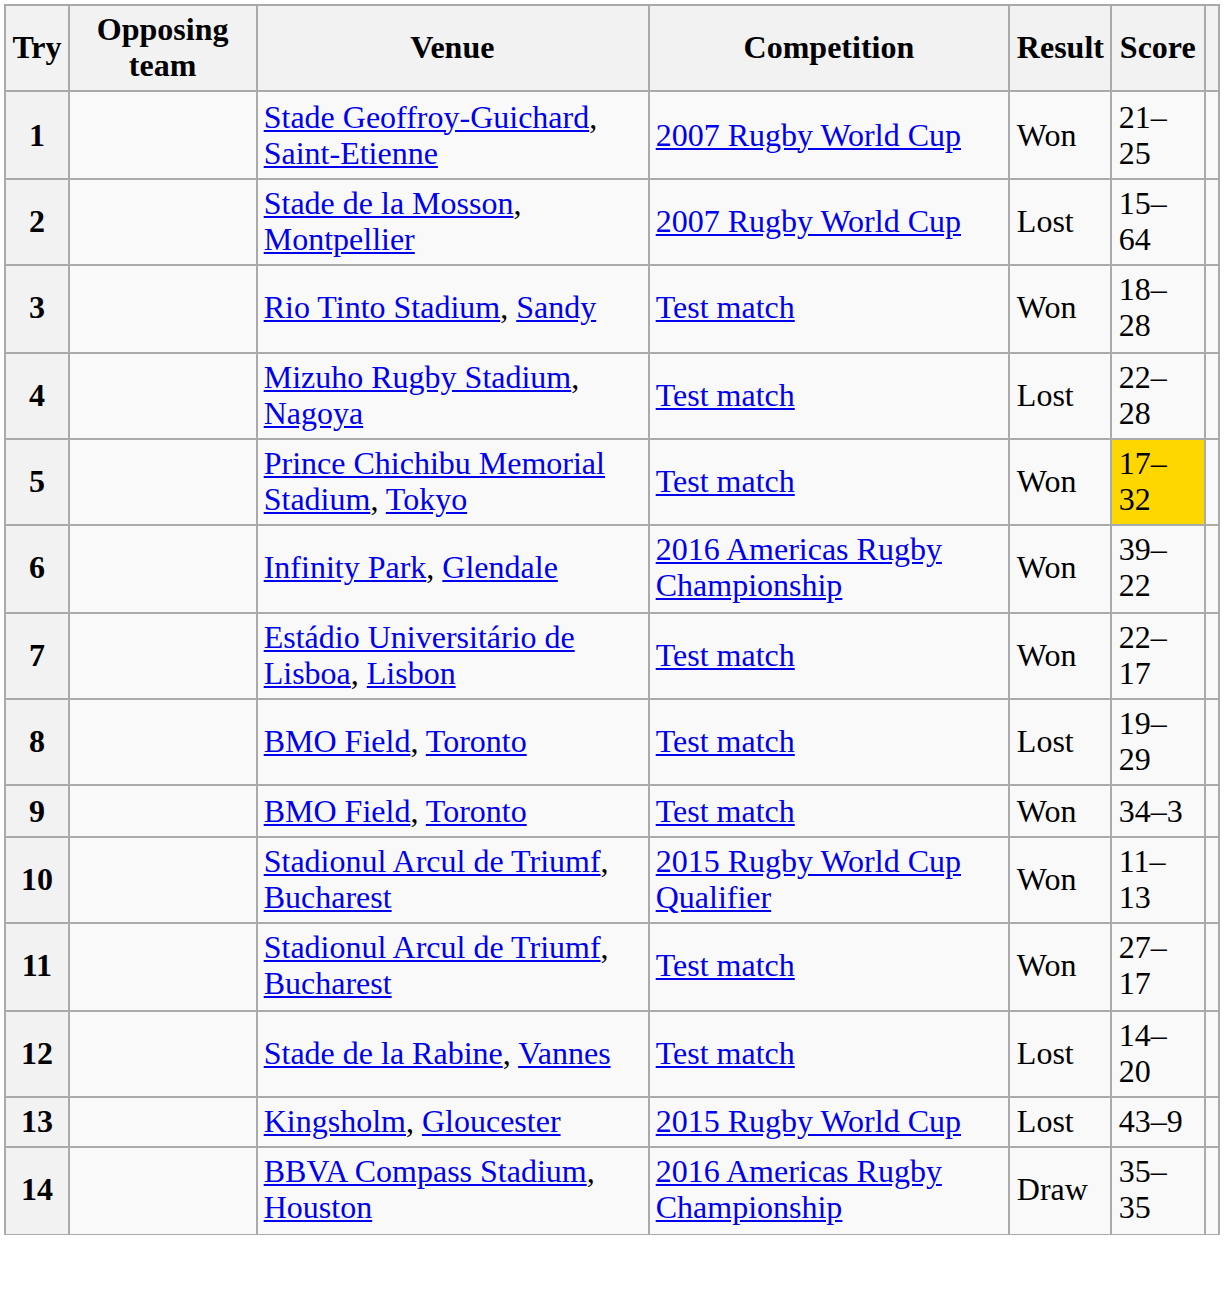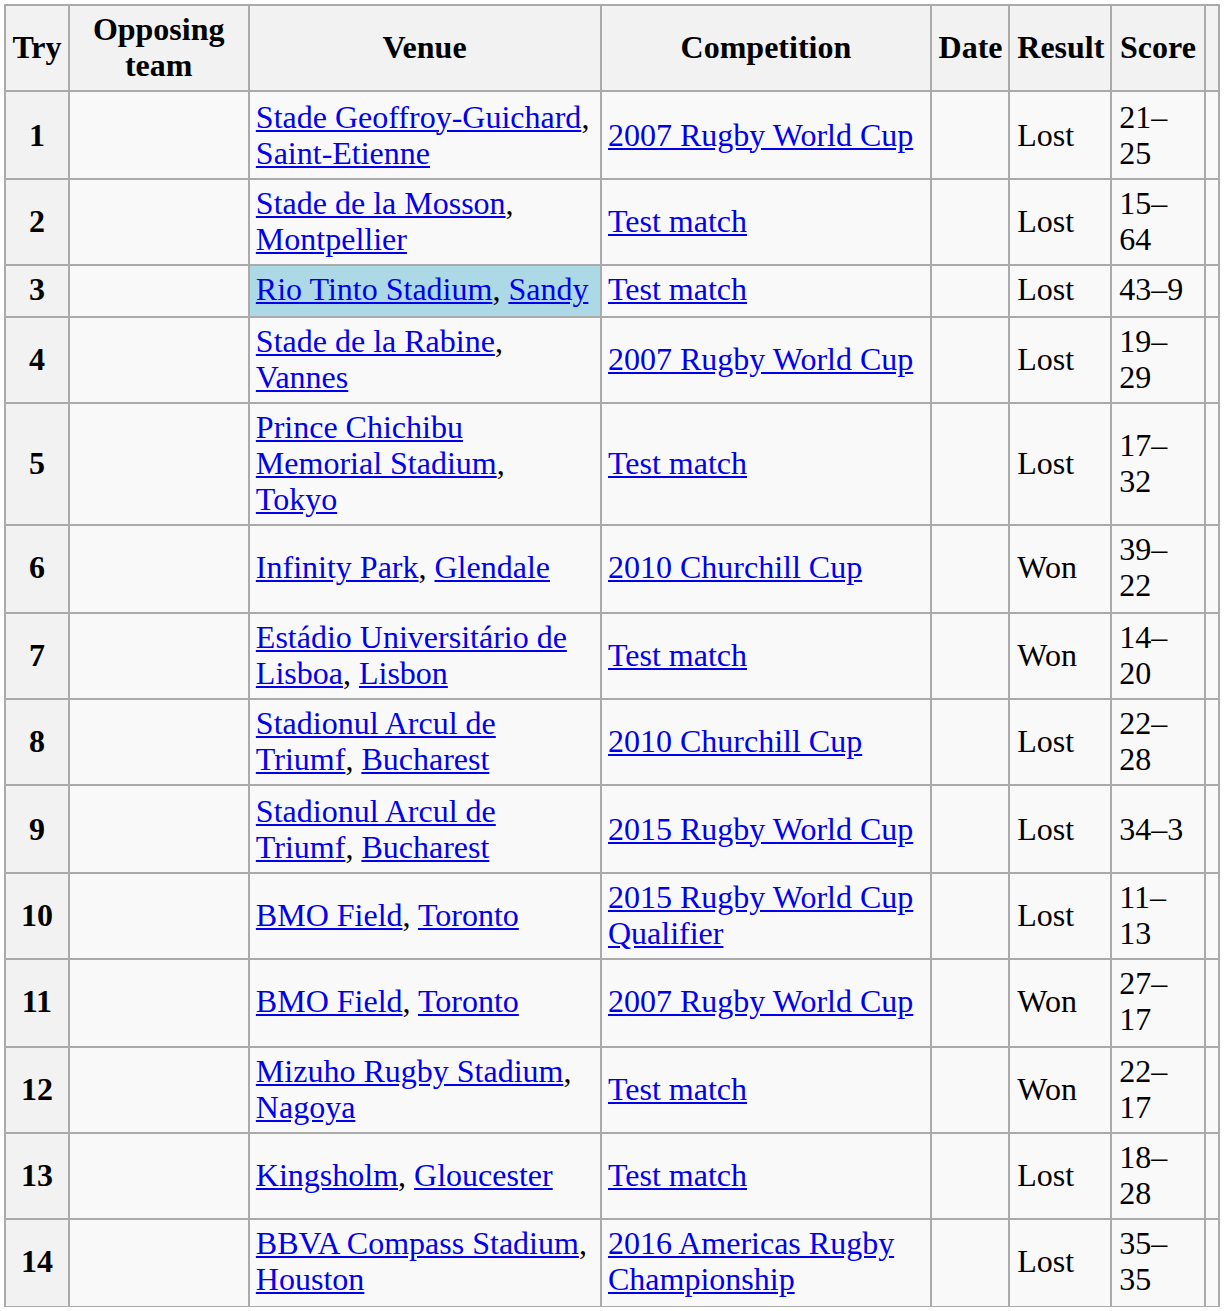+ column: Date
1 | Result: Won -> Lost
2 | Competition: 2007 Rugby World Cup -> Test match
3 | Venue: no background -> lightblue background
3 | Result: Won -> Lost
3 | Score: 18–28 -> 43–9
4 | Venue: Mizuho Rugby Stadium, Nagoya -> Stade de la Rabine, Vannes
4 | Competition: Test match -> 2007 Rugby World Cup
4 | Score: 22–28 -> 19–29
5 | Result: Won -> Lost
5 | Score: gold background -> no background
6 | Competition: 2016 Americas Rugby Championship -> 2010 Churchill Cup
7 | Score: 22–17 -> 14–20
8 | Venue: BMO Field, Toronto -> Stadionul Arcul de Triumf, Bucharest
8 | Competition: Test match -> 2010 Churchill Cup
8 | Score: 19–29 -> 22–28
9 | Venue: BMO Field, Toronto -> Stadionul Arcul de Triumf, Bucharest
9 | Competition: Test match -> 2015 Rugby World Cup
9 | Result: Won -> Lost
10 | Venue: Stadionul Arcul de Triumf, Bucharest -> BMO Field, Toronto
10 | Result: Won -> Lost
11 | Venue: Stadionul Arcul de Triumf, Bucharest -> BMO Field, Toronto
11 | Competition: Test match -> 2007 Rugby World Cup
12 | Venue: Stade de la Rabine, Vannes -> Mizuho Rugby Stadium, Nagoya
12 | Result: Lost -> Won
12 | Score: 14–20 -> 22–17
13 | Competition: 2015 Rugby World Cup -> Test match
13 | Score: 43–9 -> 18–28
14 | Result: Draw -> Lost
